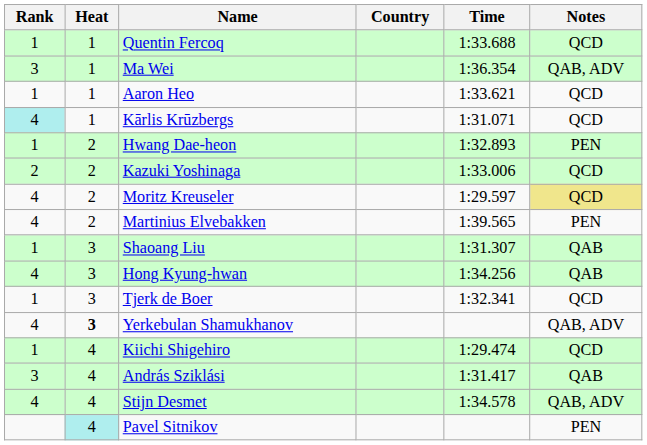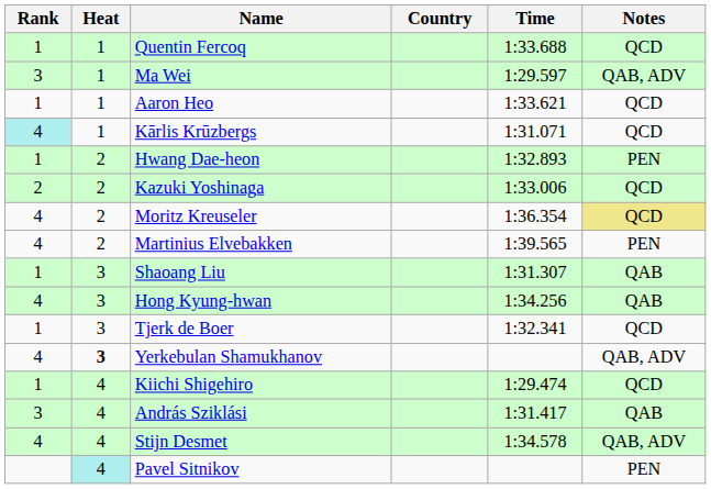Ma Wei | Time: 1:36.354 -> 1:29.597
Moritz Kreuseler | Time: 1:29.597 -> 1:36.354
